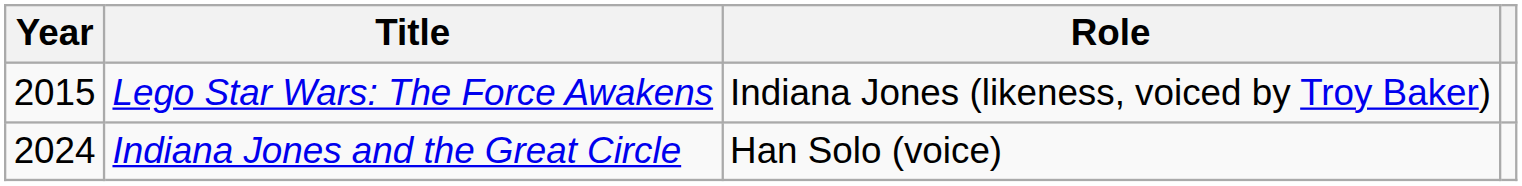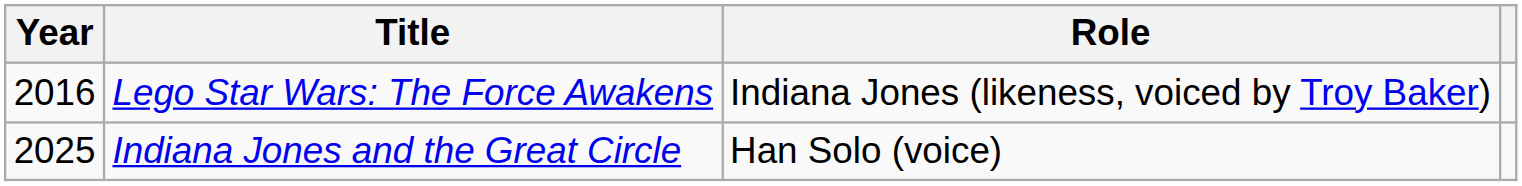Lego Star Wars: The Force Awakens | Year: 2015 -> 2016
Indiana Jones and the Great Circle | Year: 2024 -> 2025
